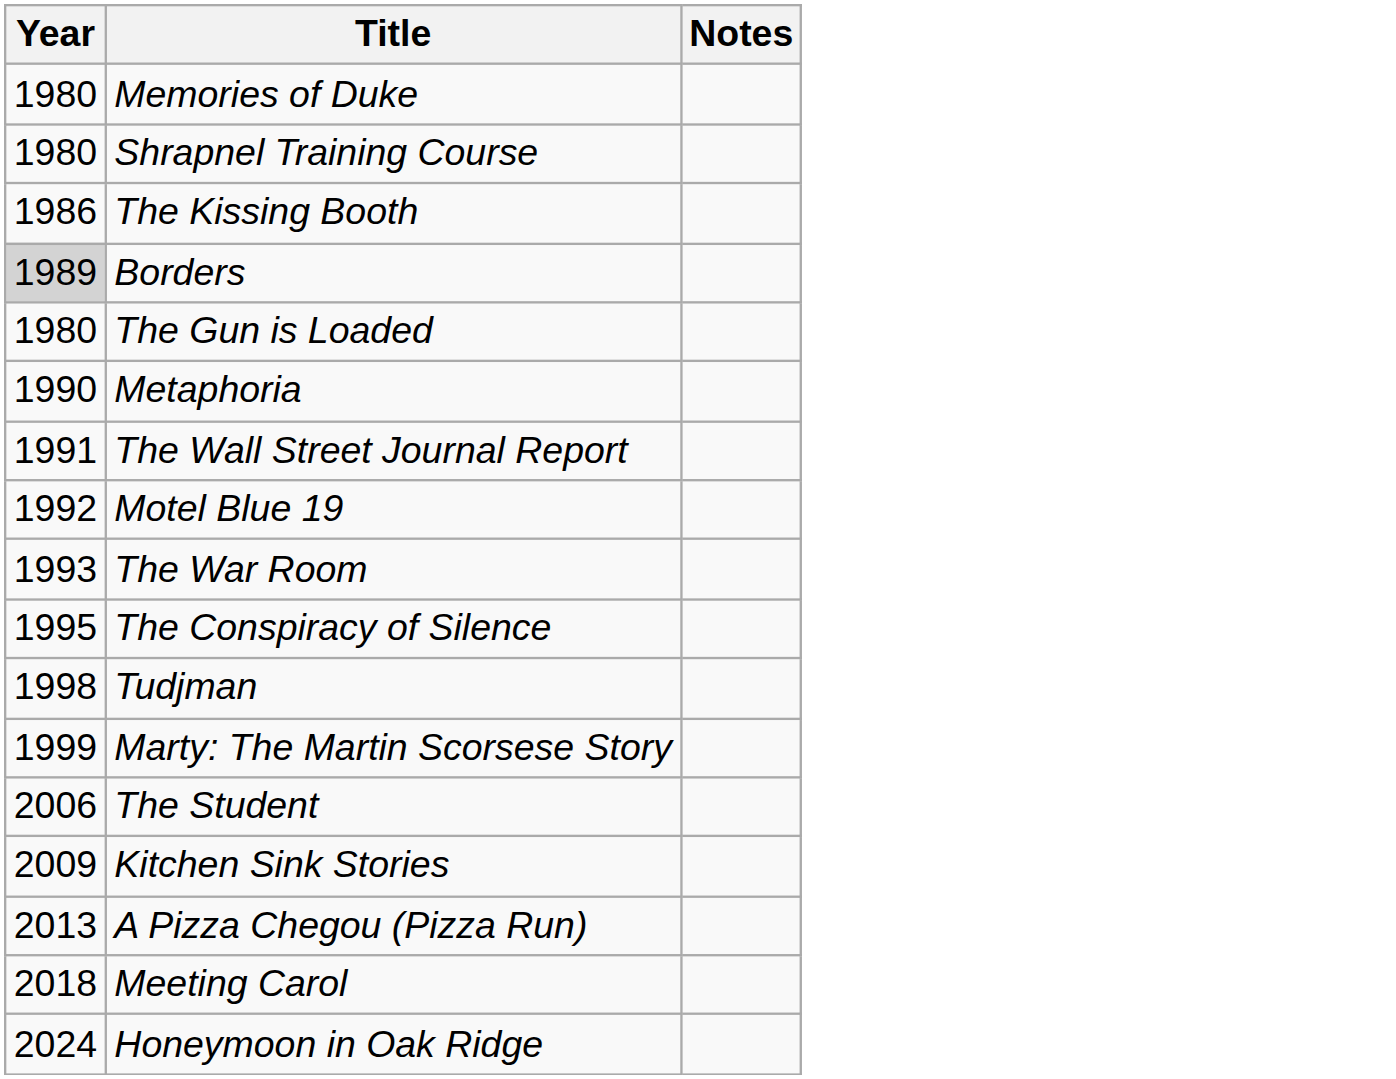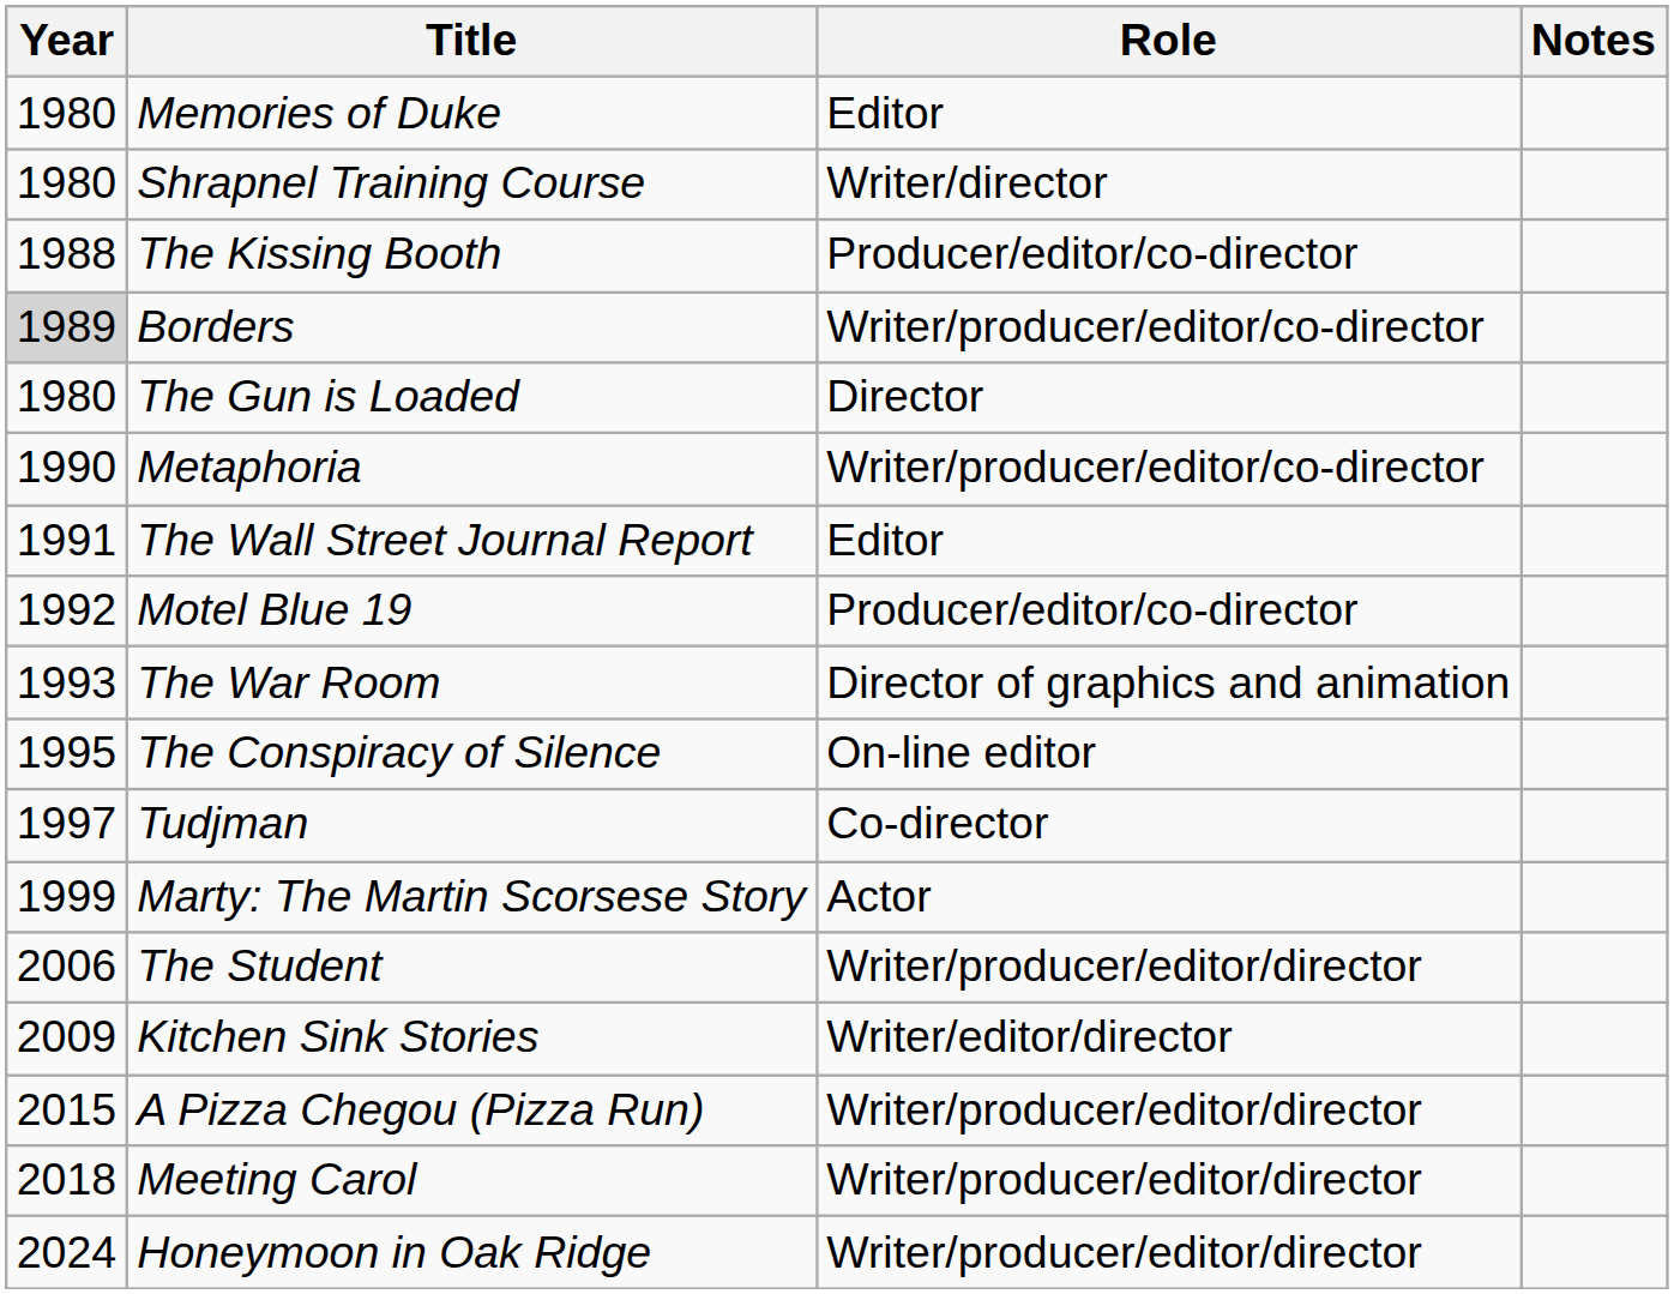+ column: Role | Editor | Writer/director | Producer/editor/co-director | Writer/producer/editor/co-director | Director | Writer/producer/editor/co-director | Editor | Producer/editor/co-director | Director of graphics and animation | On-line editor | Co-director | Actor | Writer/producer/editor/director | Writer/editor/director | Writer/producer/editor/director | Writer/producer/editor/director | Writer/producer/editor/director
The Kissing Booth | Year: 1986 -> 1988
Tudjman | Year: 1998 -> 1997
A Pizza Chegou (Pizza Run) | Year: 2013 -> 2015
